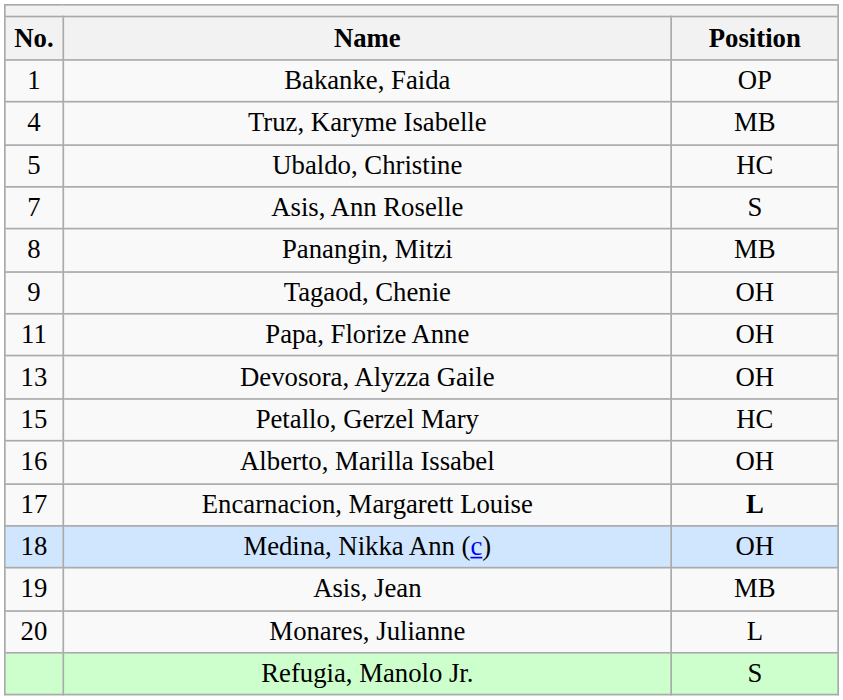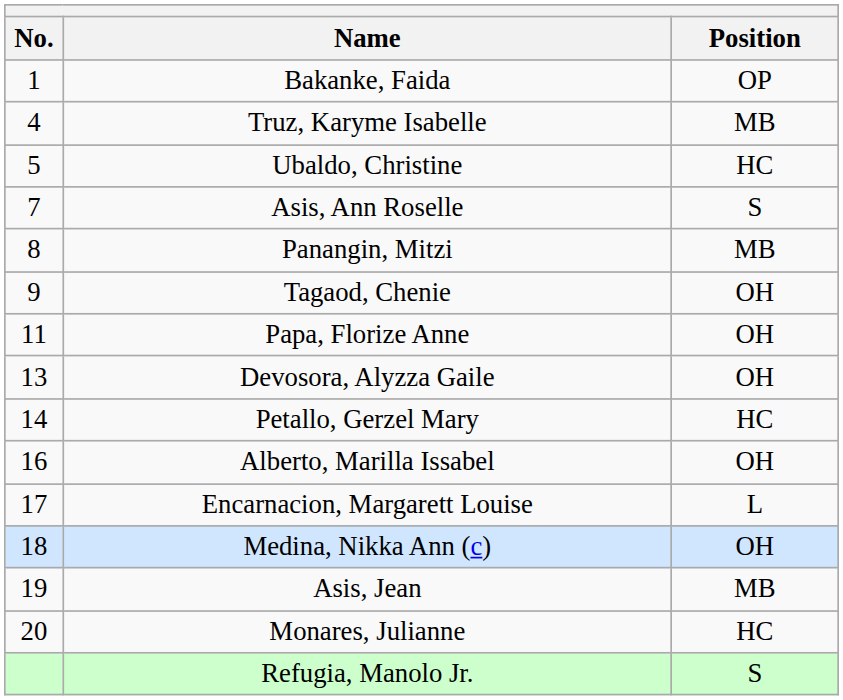Petallo, Gerzel Mary | No.: 15 -> 14
Encarnacion, Margarett Louise | Position: bold -> normal
Monares, Julianne | Position: L -> HC
